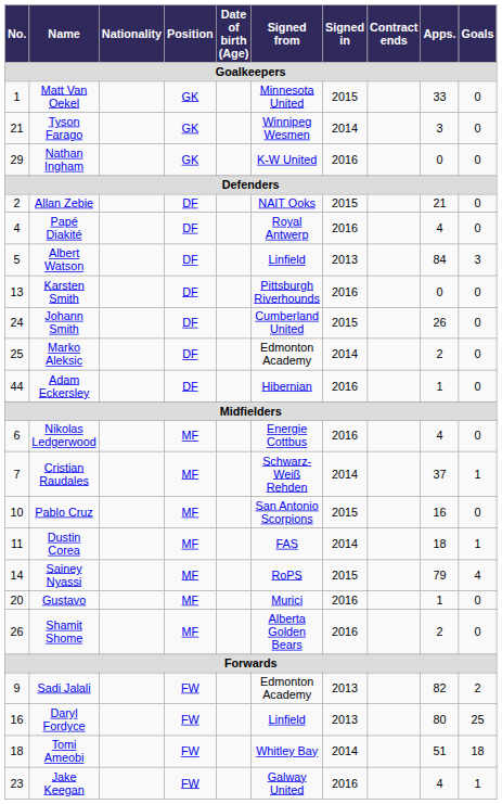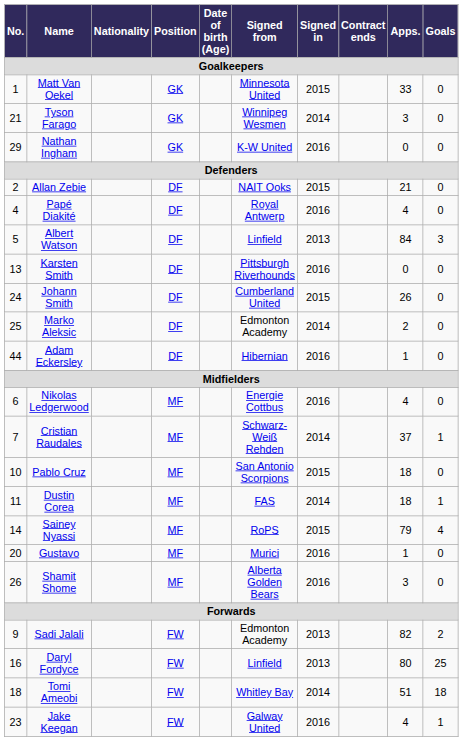Pablo Cruz | Apps.: 16 -> 18
Shamit Shome | Apps.: 2 -> 3
